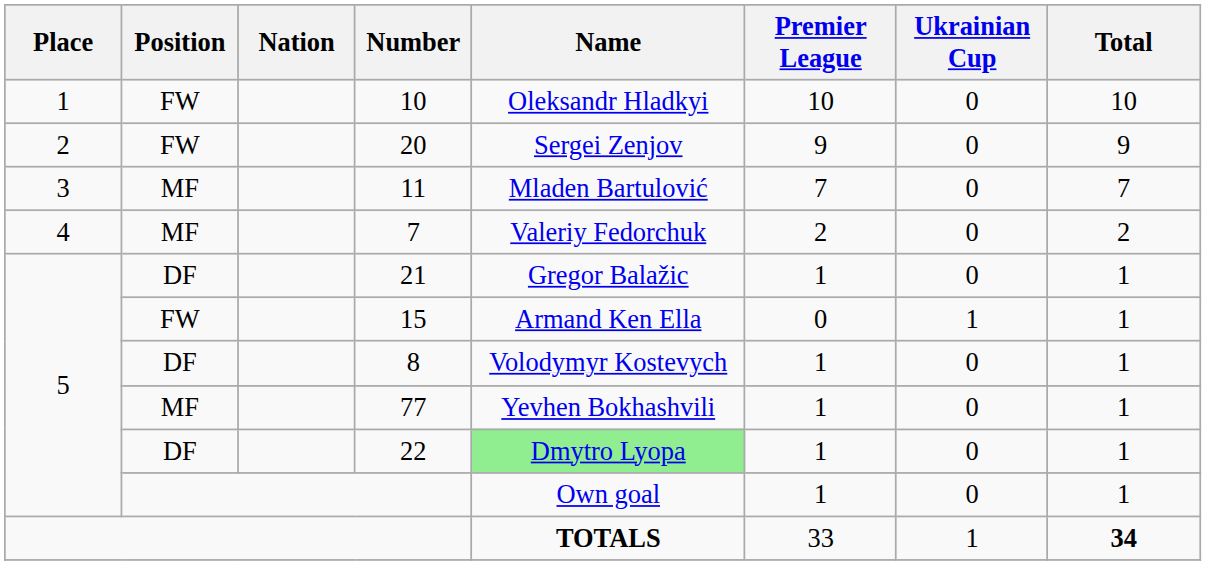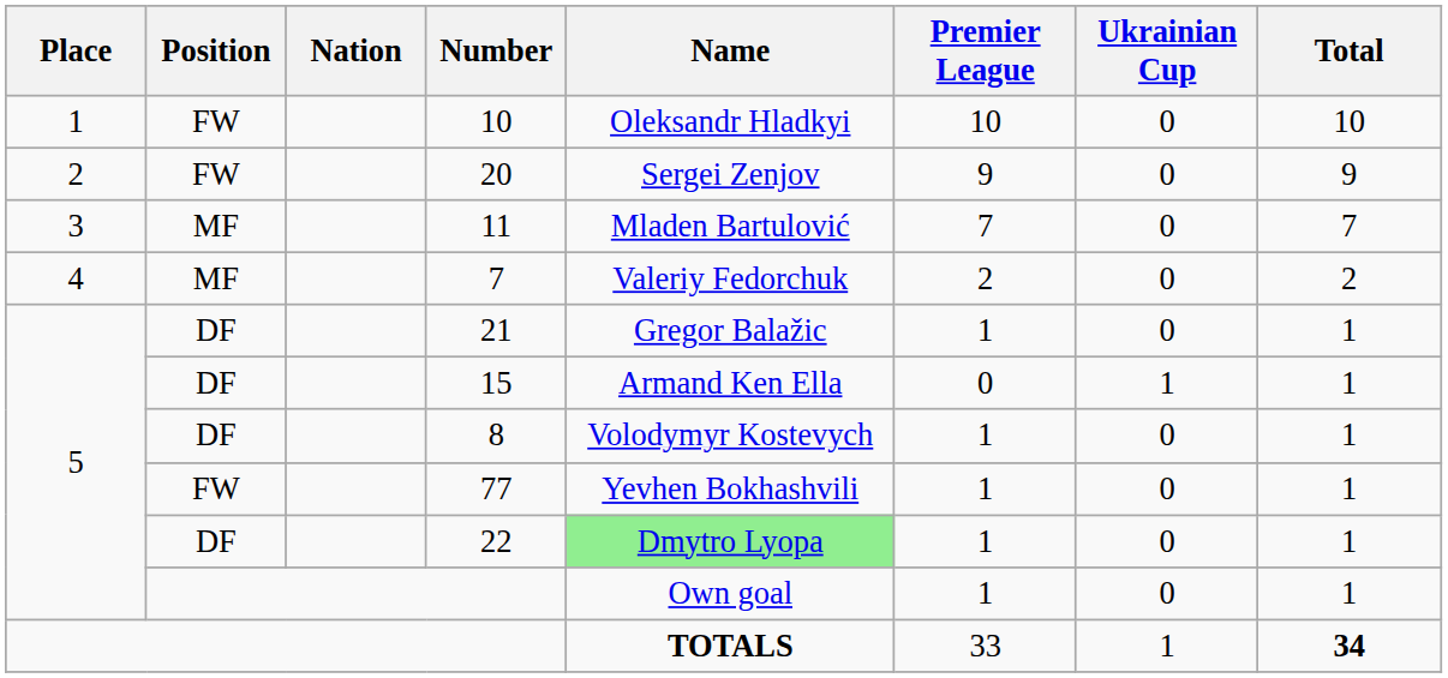15 | Position: FW -> DF
77 | Position: MF -> FW
